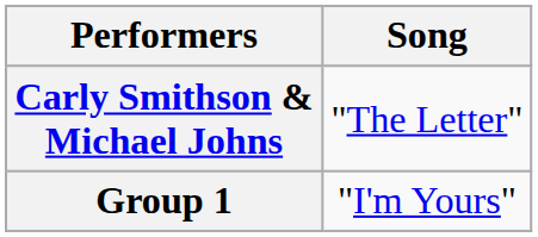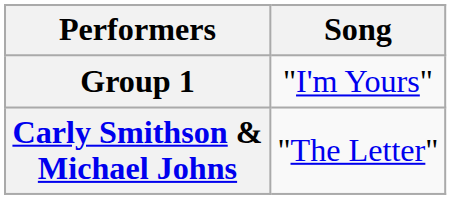rows swapped: Group 1 <-> Carly Smithson & Michael Johns
